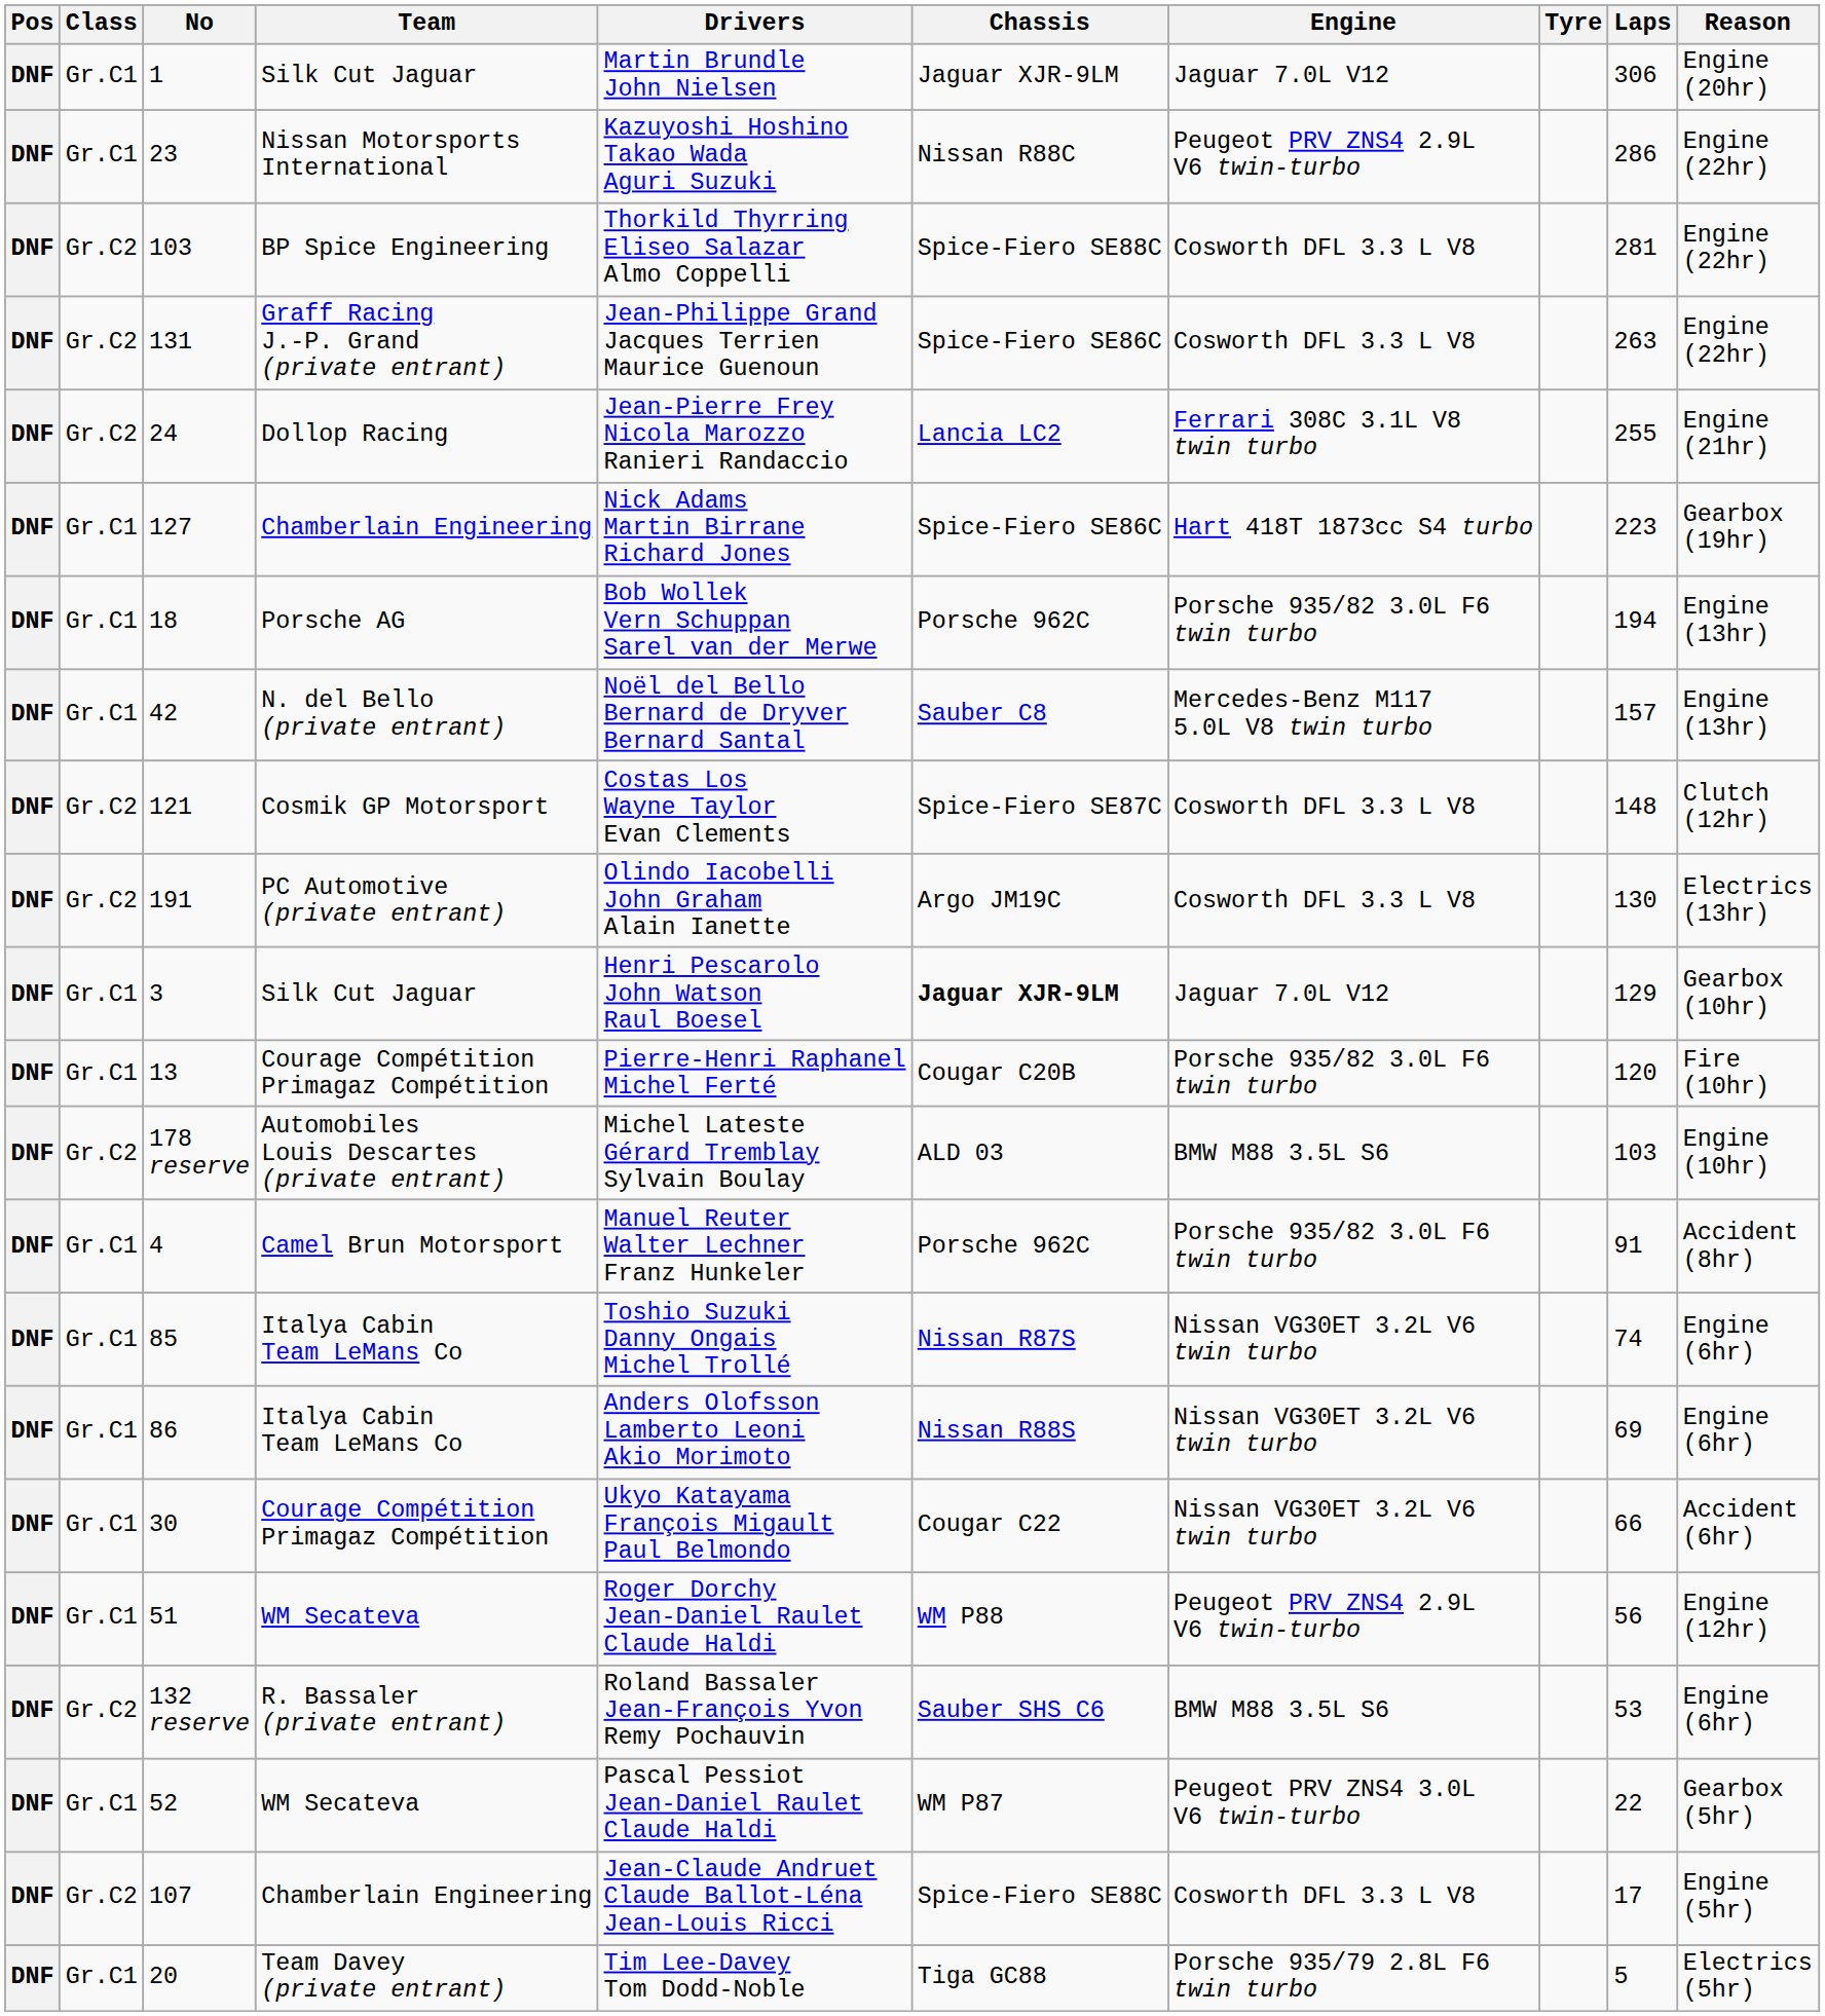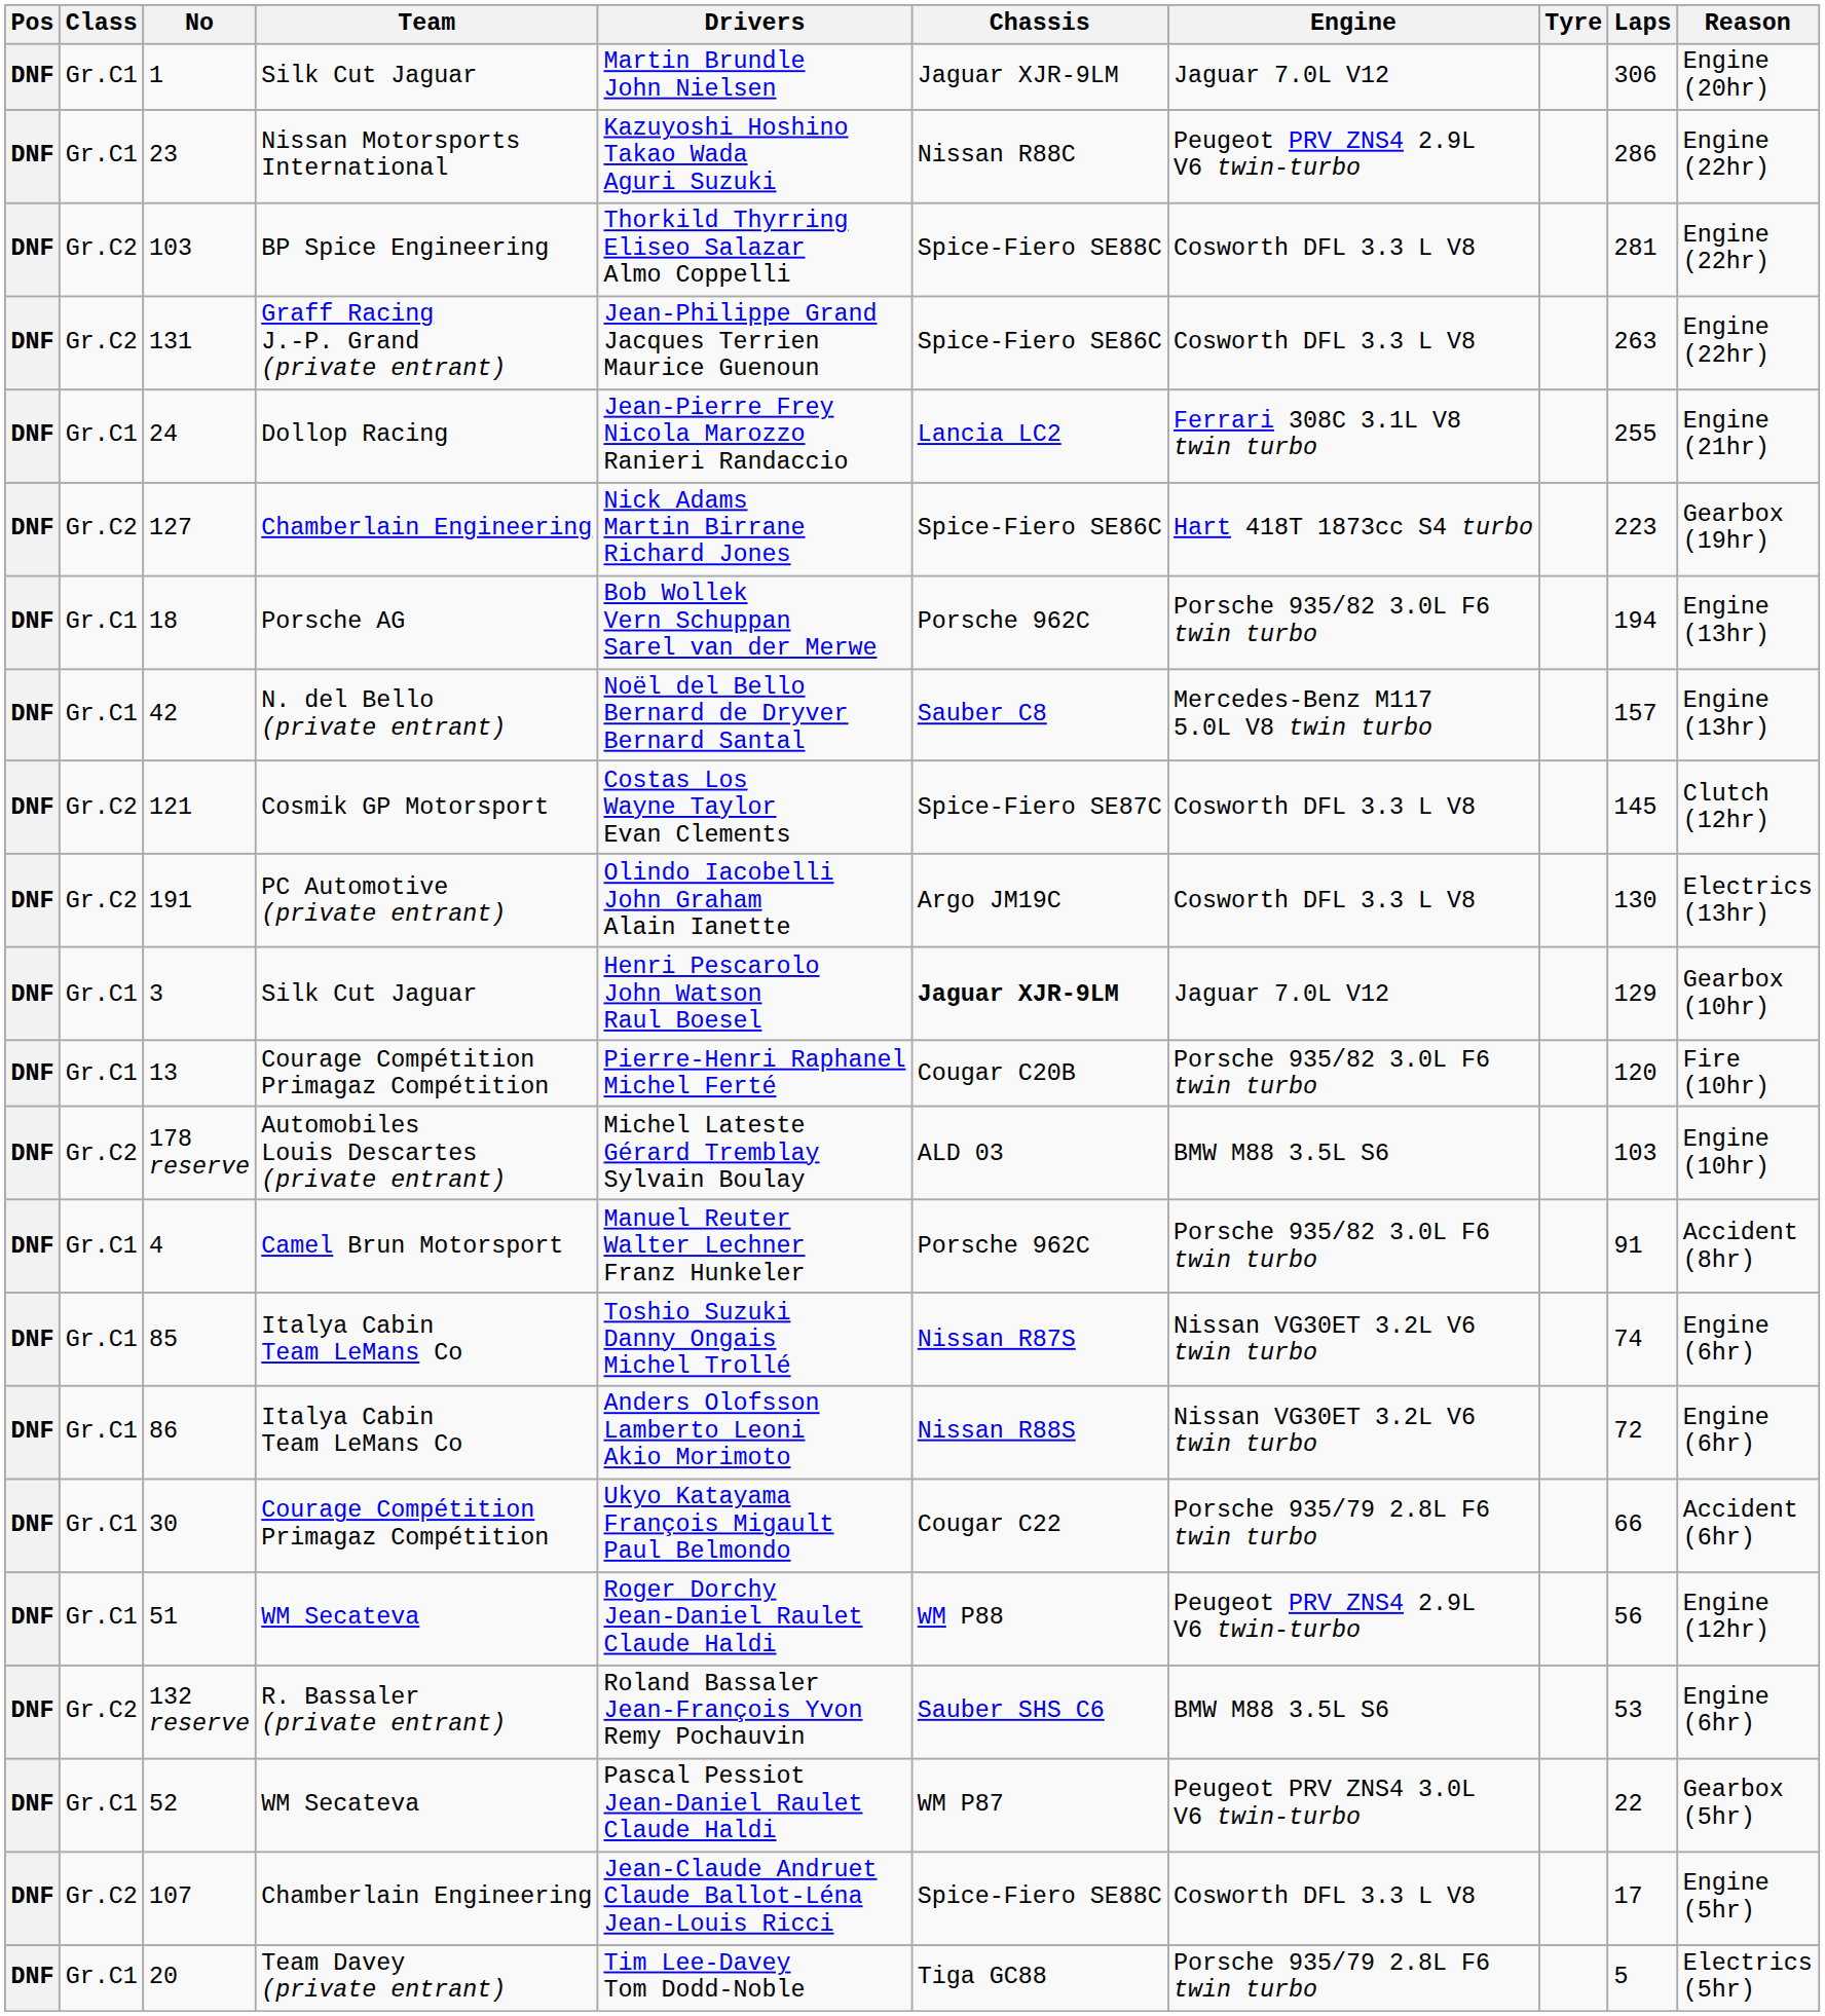24 | Class: Gr.C2 -> Gr.C1
127 | Class: Gr.C1 -> Gr.C2
121 | Laps: 148 -> 145
86 | Laps: 69 -> 72
30 | Engine: Nissan VG30ET 3.2L V6 twin turbo -> Porsche 935/79 2.8L F6 twin turbo
